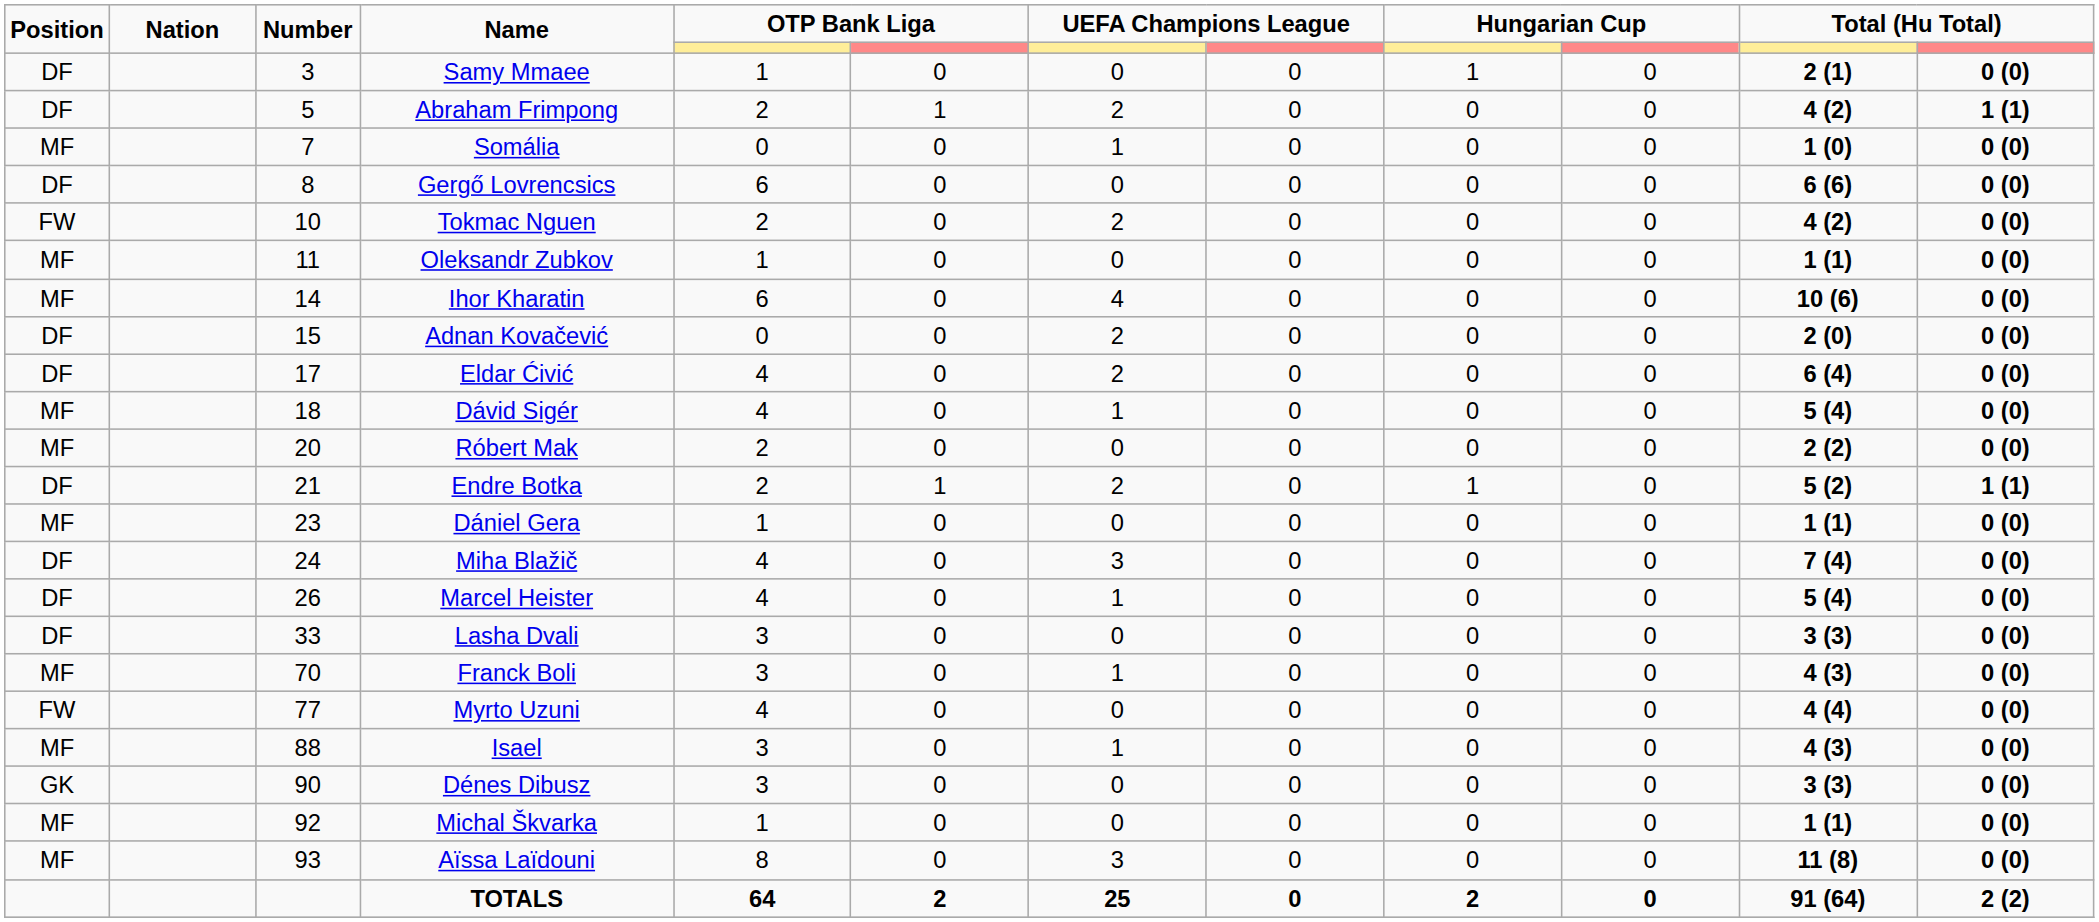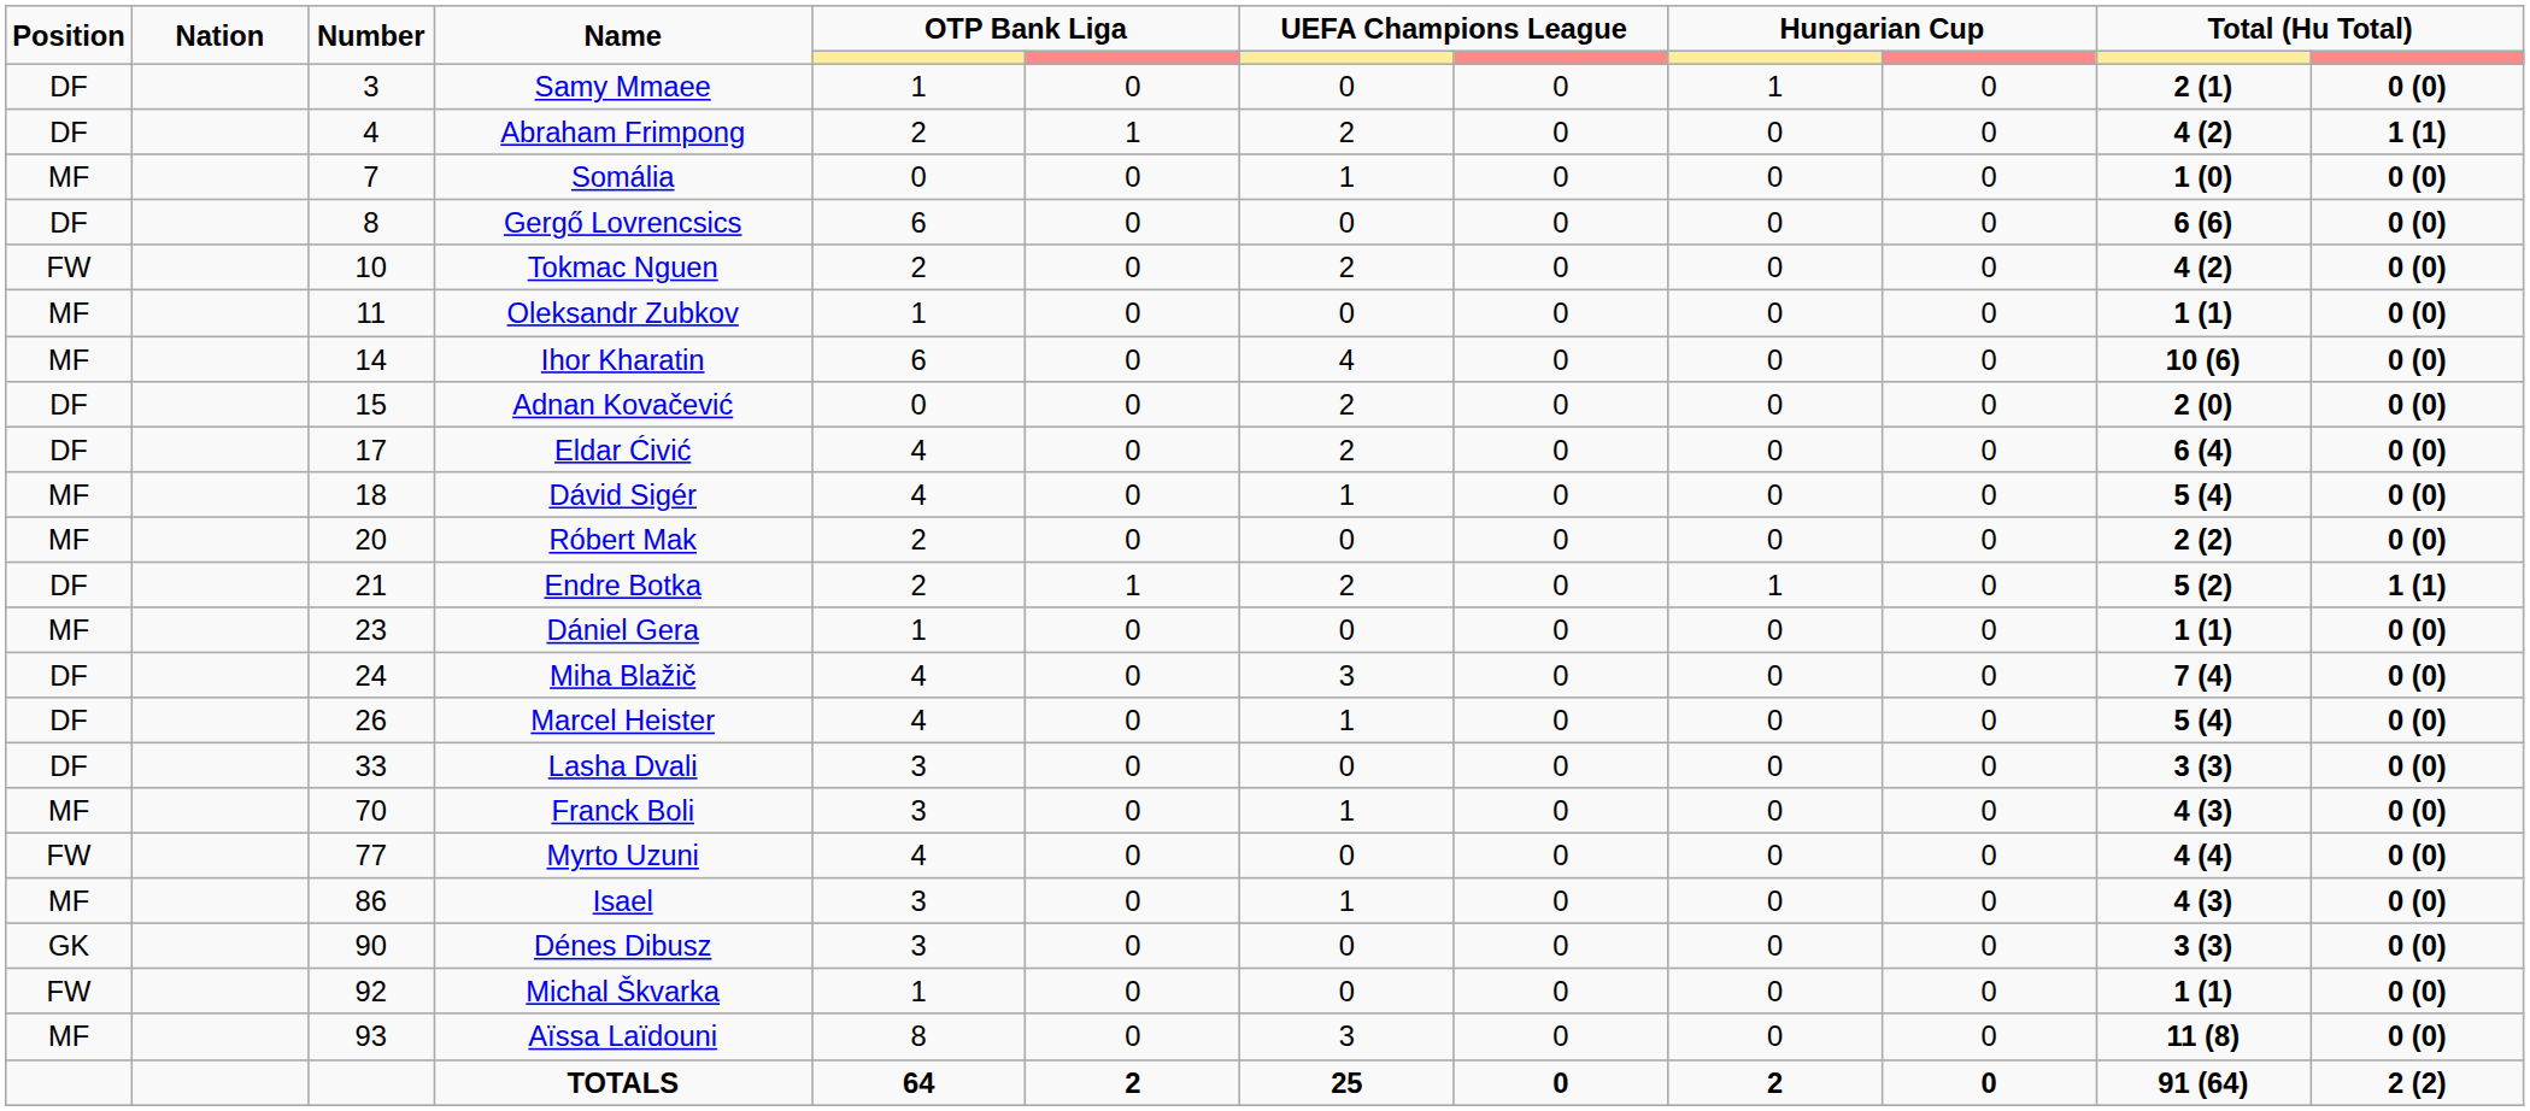Abraham Frimpong | Number: 5 -> 4
Isael | Number: 88 -> 86
Michal Škvarka | Position: MF -> FW
